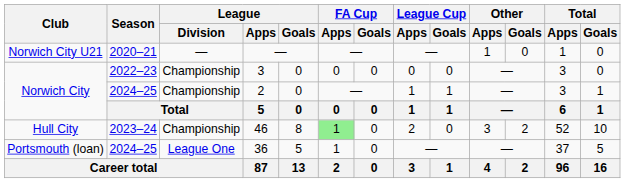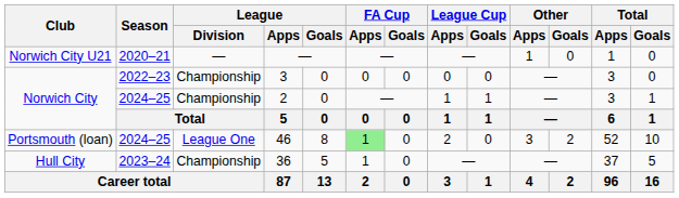46 | Club: Hull City -> Portsmouth (loan)
46 | Season: 2023–24 -> 2024–25
46 | League / Division: Championship -> League One
36 | Club: Portsmouth (loan) -> Hull City
36 | Season: 2024–25 -> 2023–24
36 | League / Division: League One -> Championship
